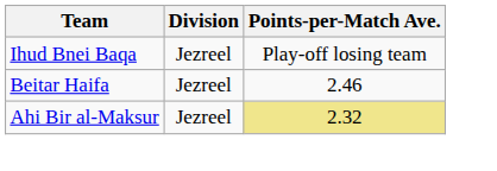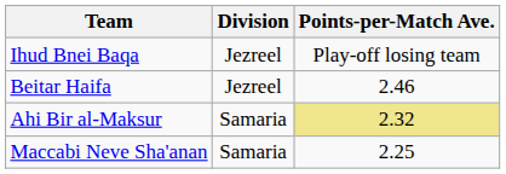Ahi Bir al-Maksur | Division: Jezreel -> Samaria
+ row: Maccabi Neve Sha'anan | Samaria | 2.25
